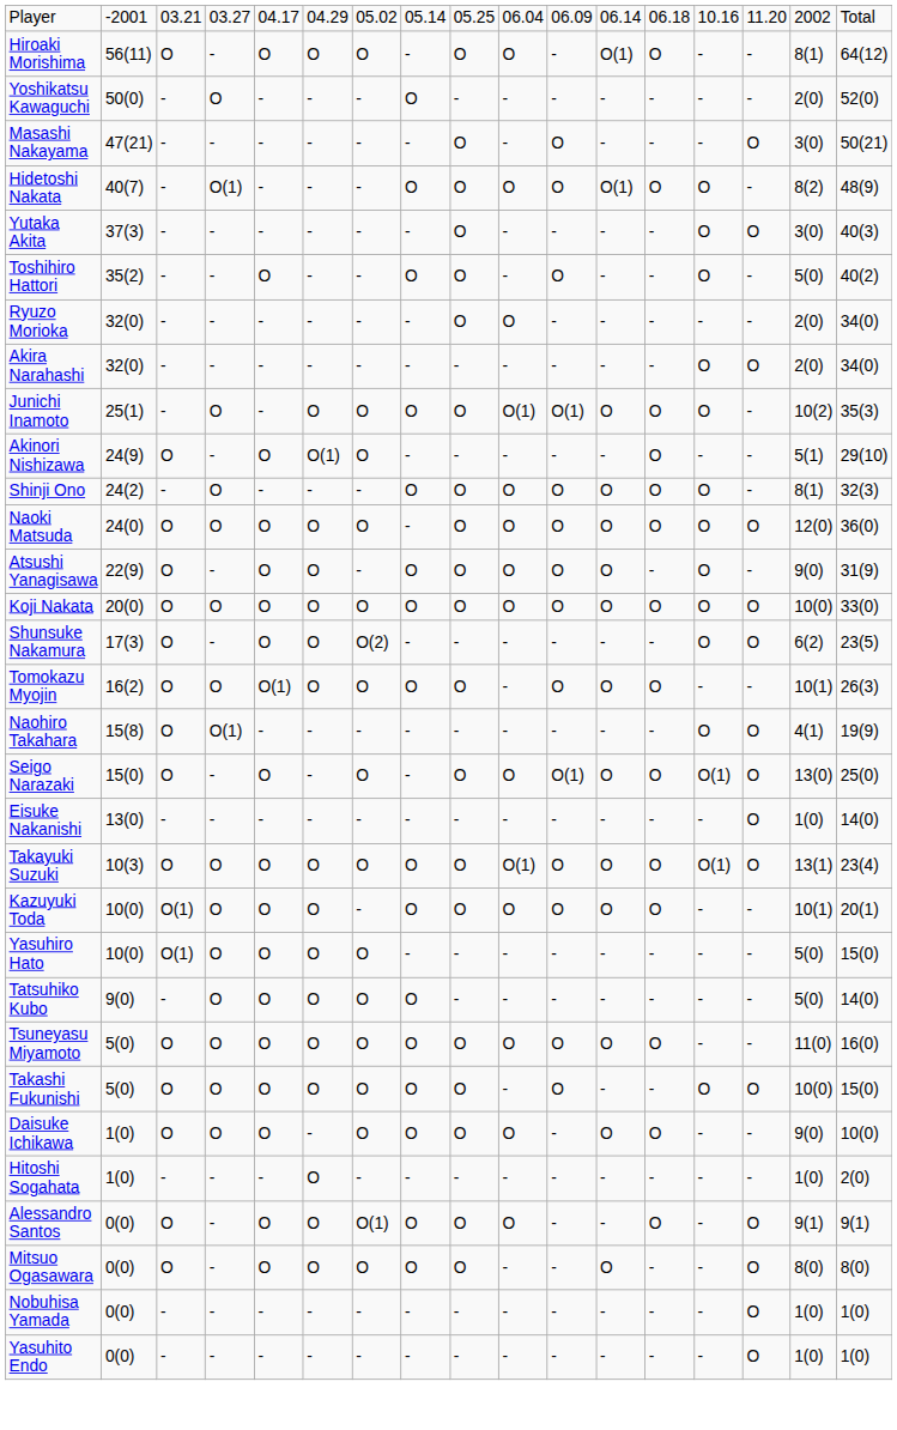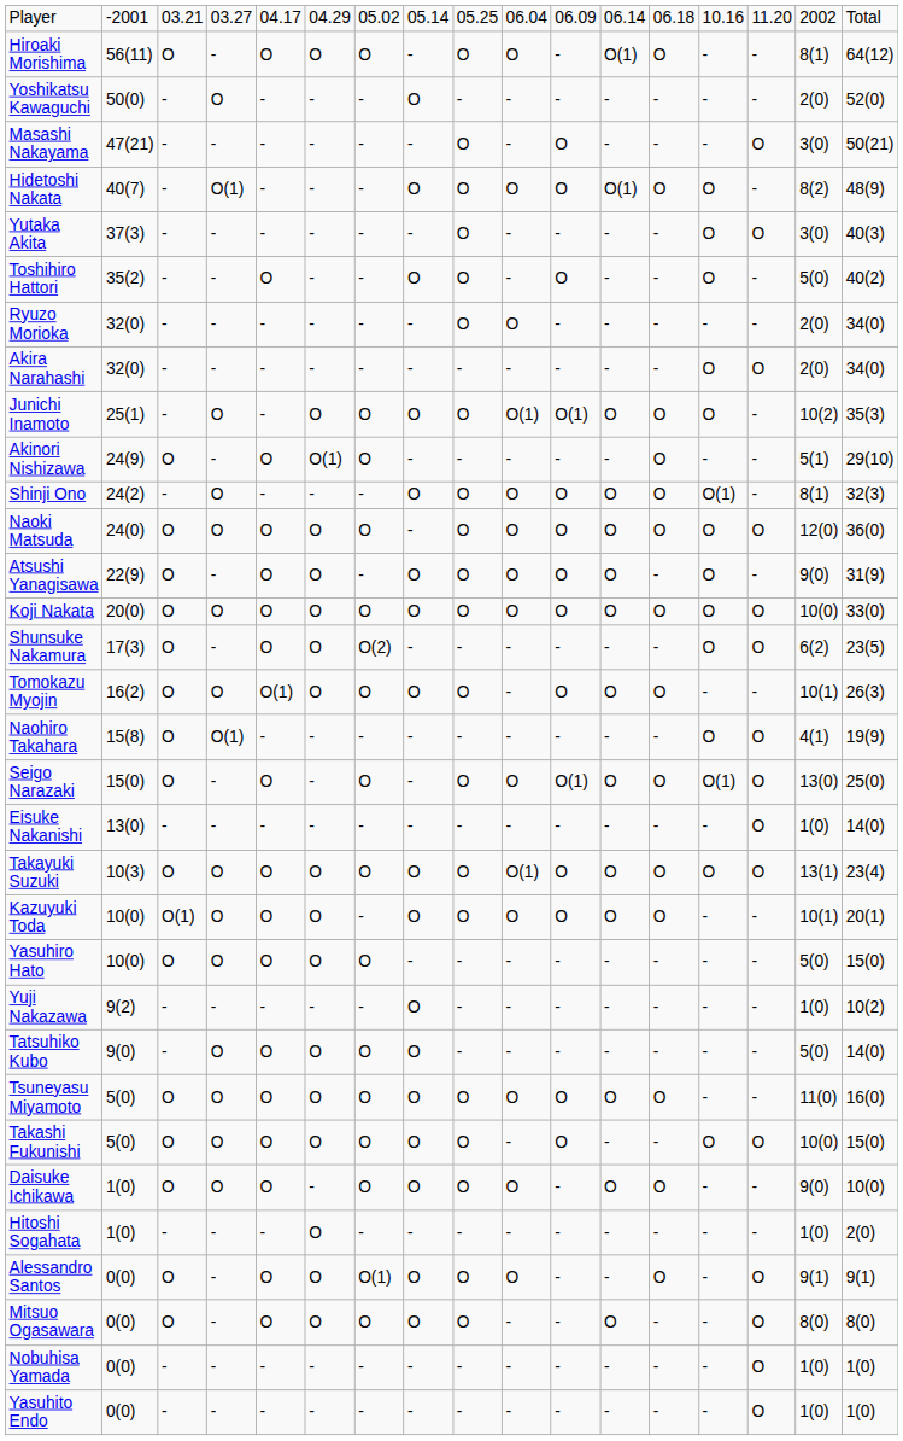Shinji Ono | column 14: O -> O(1)
Takayuki Suzuki | column 14: O(1) -> O
Yasuhiro Hato | column 3: O(1) -> O
+ row: Yuji Nakazawa | 9(2) | - | - | - | - | - | O | - | - | - | - | - | - | - | 1(0) | 10(2)
